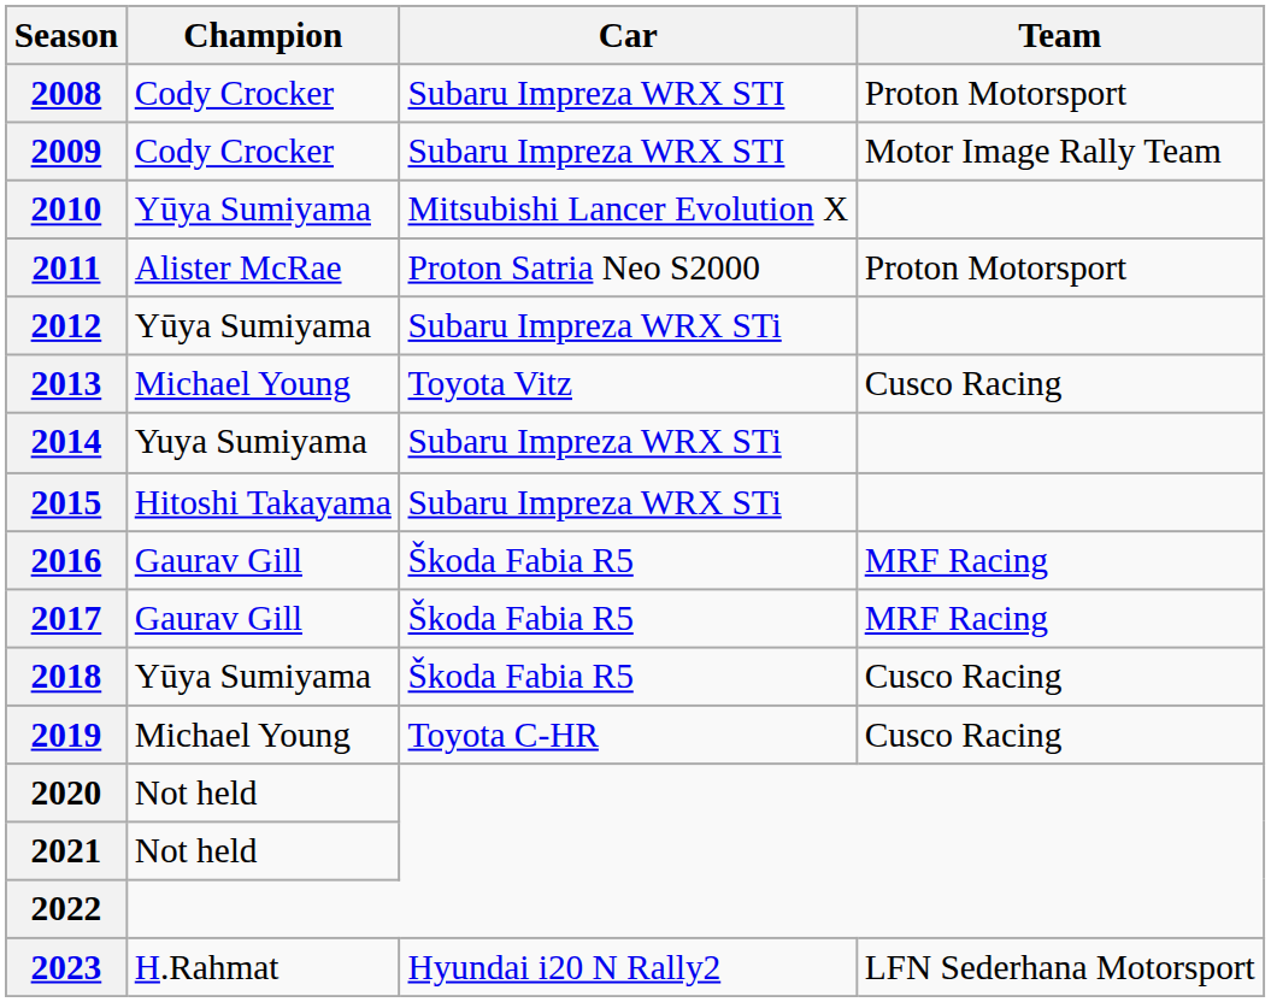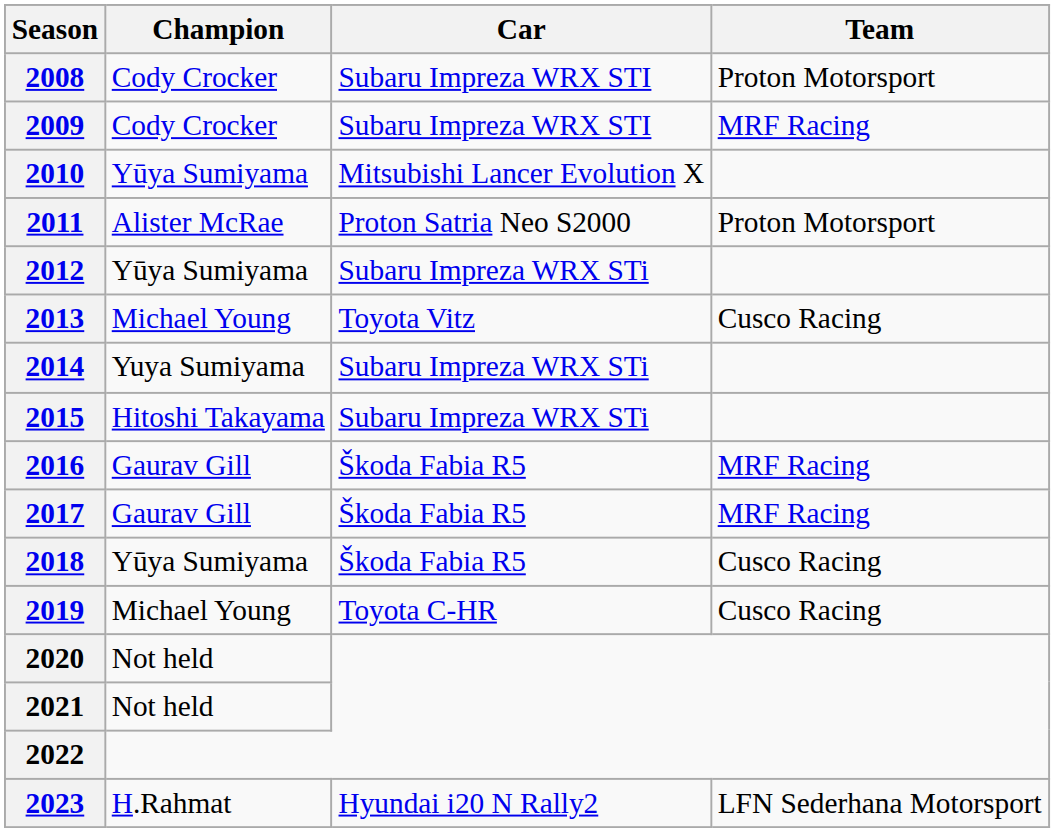2009 | Team: Motor Image Rally Team -> MRF Racing
